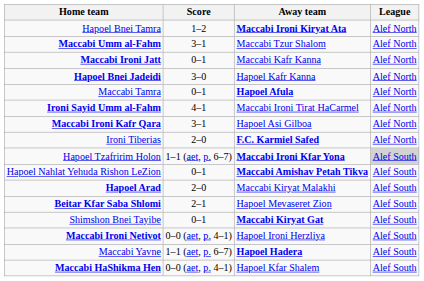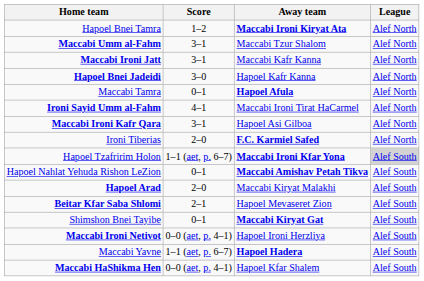Maccabi Ironi Jatt | Score: 0–1 -> 3–1
